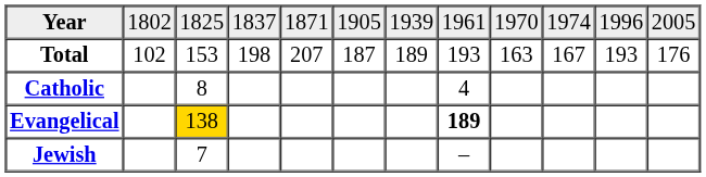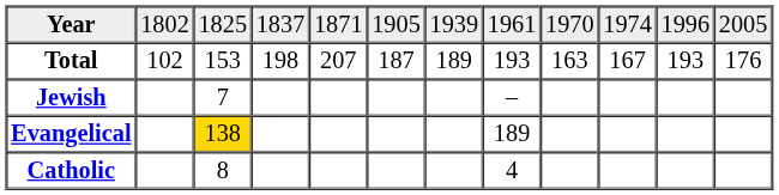rows swapped: Catholic <-> Jewish
Evangelical | column 8: bold -> normal
